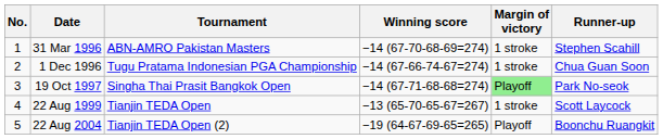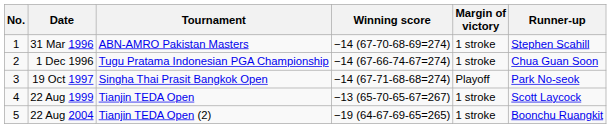19 Oct 1997 | Margin of victory: lightgreen background -> no background
22 Aug 2004 | Margin of victory: Playoff -> 1 stroke
